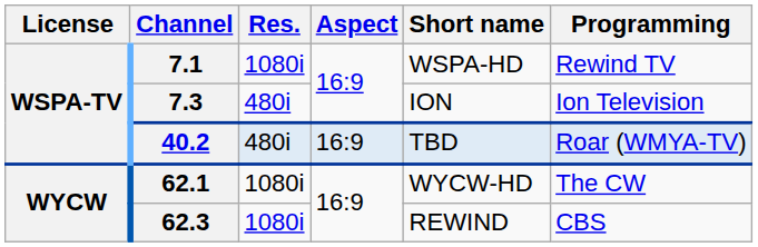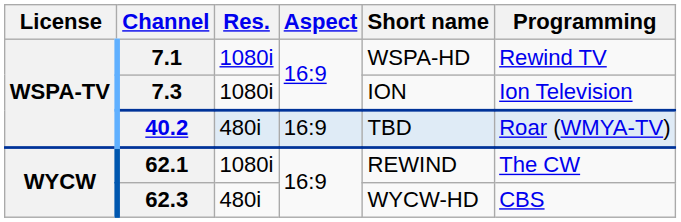7.3 | Res.: 480i -> 1080i
62.1 | Short name: WYCW-HD -> REWIND
62.3 | Res.: 1080i -> 480i
62.3 | Short name: REWIND -> WYCW-HD
